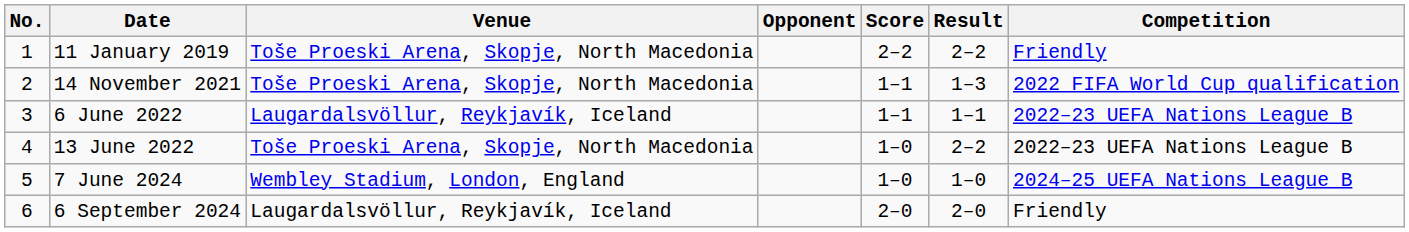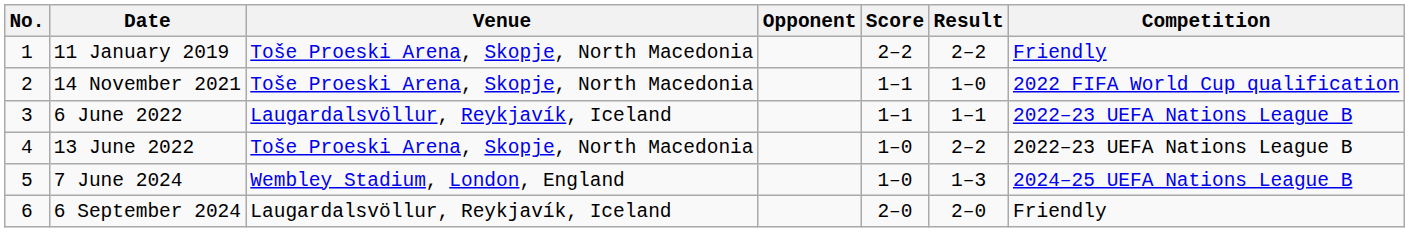14 November 2021 | Result: 1–3 -> 1–0
7 June 2024 | Result: 1–0 -> 1–3
